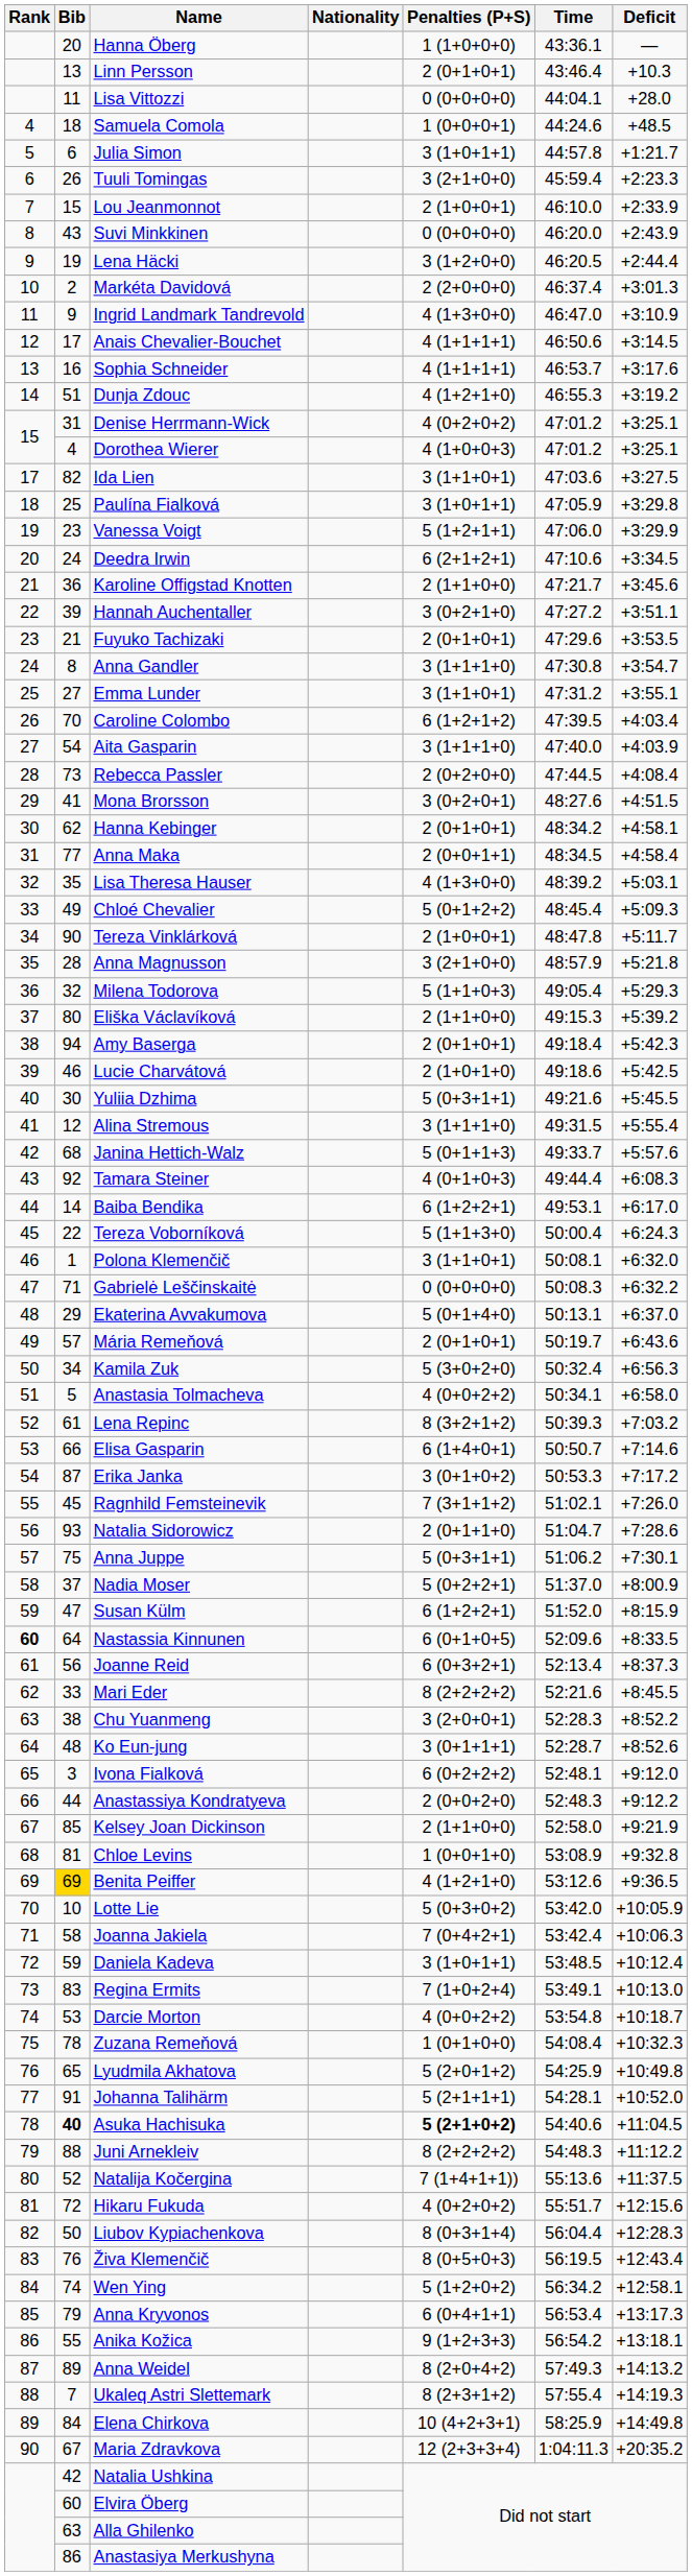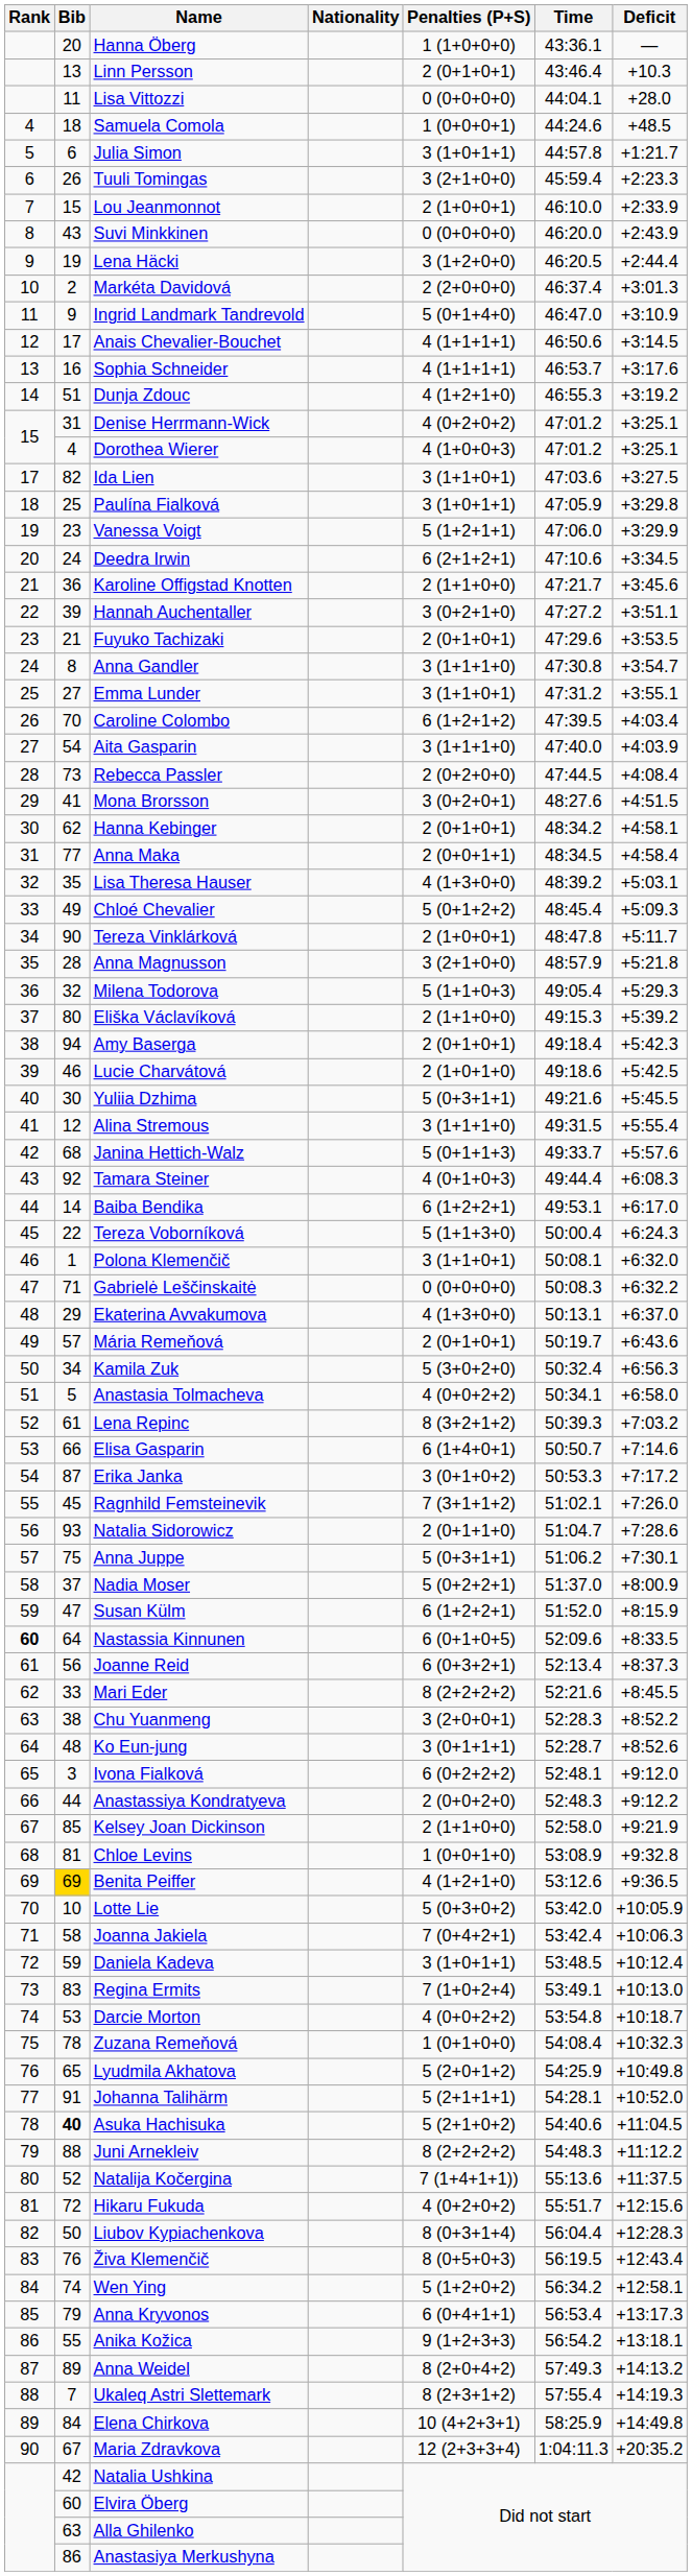Ingrid Landmark Tandrevold | Penalties (P+S): 4 (1+3+0+0) -> 5 (0+1+4+0)
Ekaterina Avvakumova | Penalties (P+S): 5 (0+1+4+0) -> 4 (1+3+0+0)
Asuka Hachisuka | Penalties (P+S): bold -> normal
